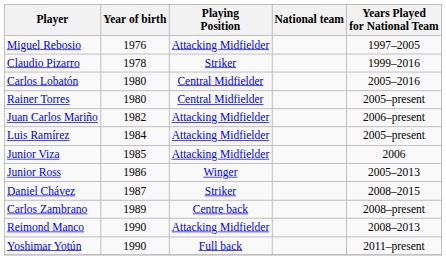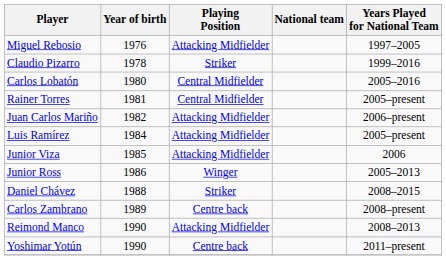Rainer Torres | Year of birth: 1980 -> 1981
Daniel Chávez | Year of birth: 1987 -> 1988
Yoshimar Yotún | Playing Position: Full back -> Centre back
